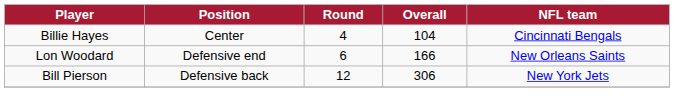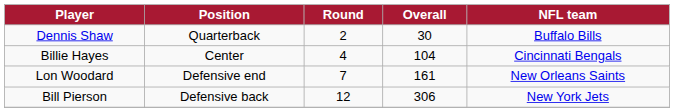+ row: Dennis Shaw | Quarterback | 2 | 30 | Buffalo Bills
Lon Woodard | Round: 6 -> 7
Lon Woodard | Overall: 166 -> 161
